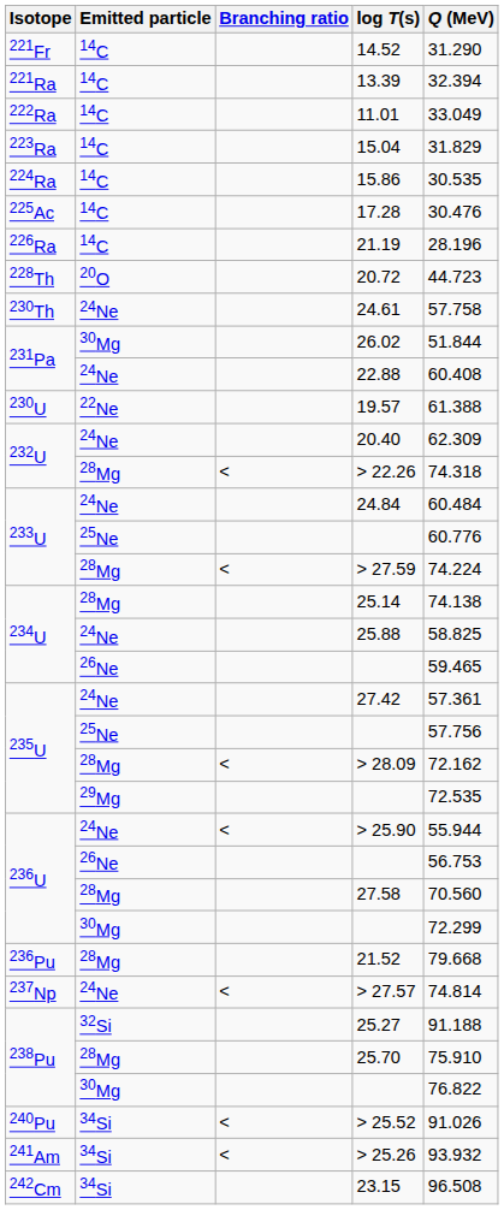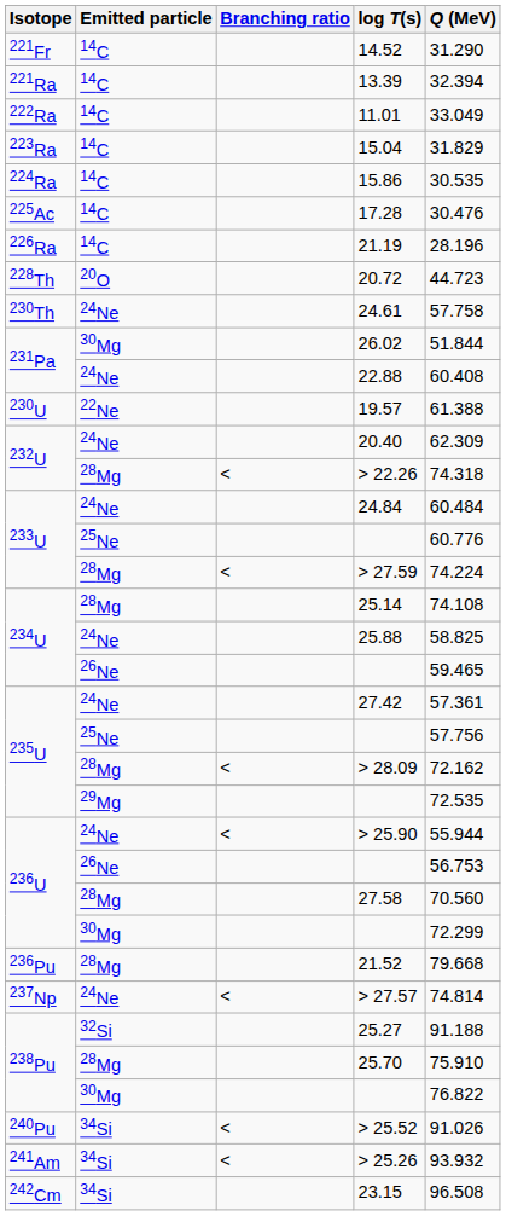25.14 | Q (MeV): 74.138 -> 74.108
